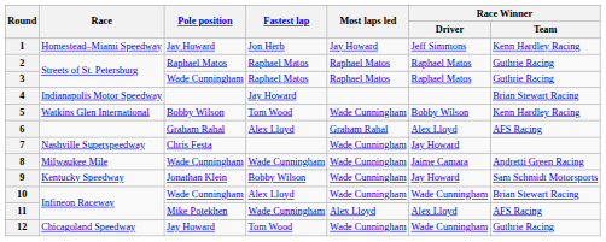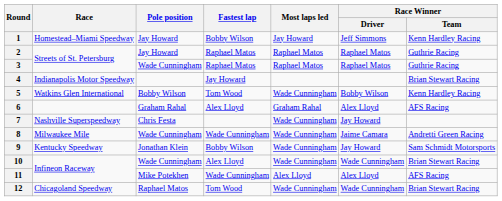1 | Fastest lap: Jon Herb -> Bobby Wilson
2 | Pole position: Raphael Matos -> Jay Howard
12 | Pole position: Jay Howard -> Raphael Matos
12 | Race Winner / Team: Guthrie Racing -> Brian Stewart Racing
